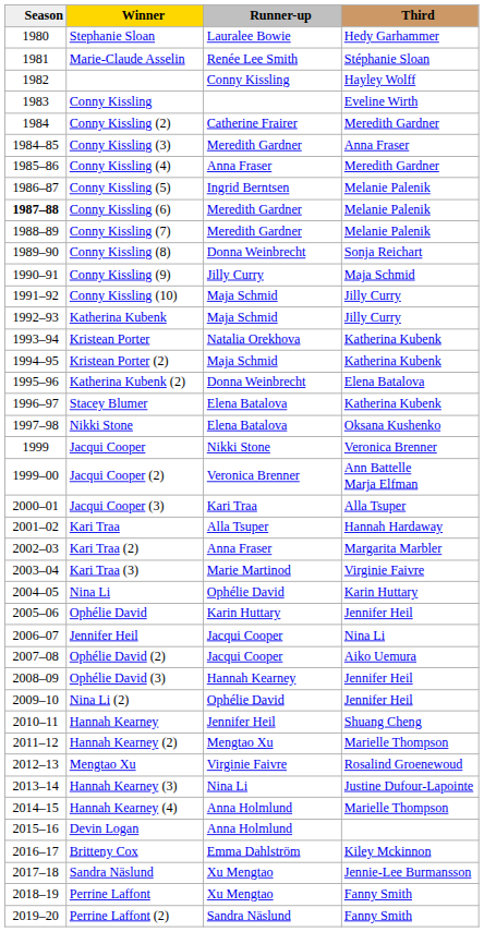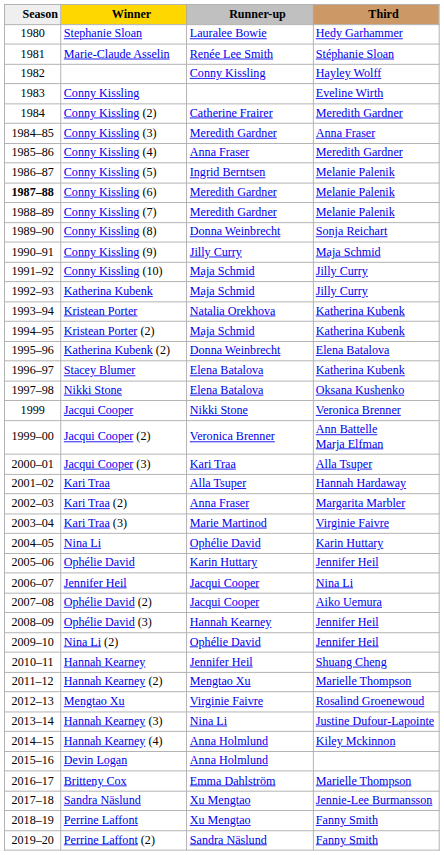Hannah Kearney (4) | Third: Marielle Thompson -> Kiley Mckinnon
Britteny Cox | Third: Kiley Mckinnon -> Marielle Thompson
